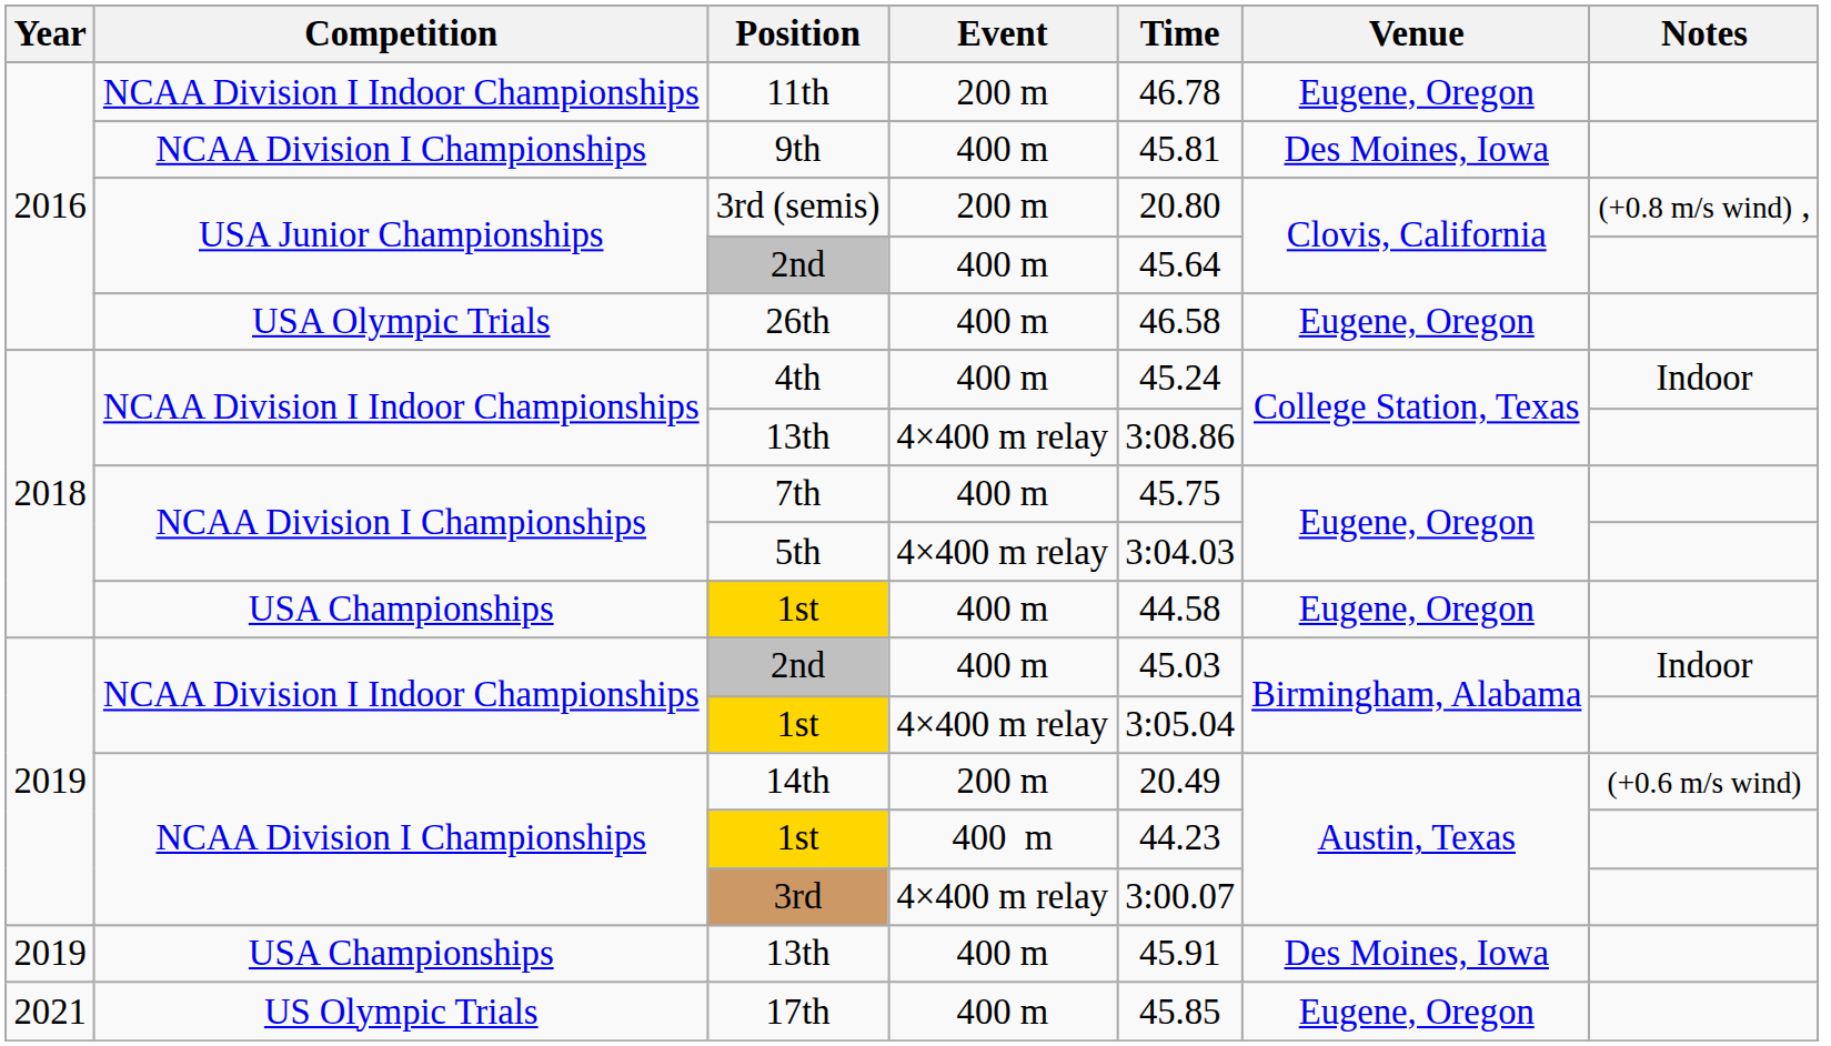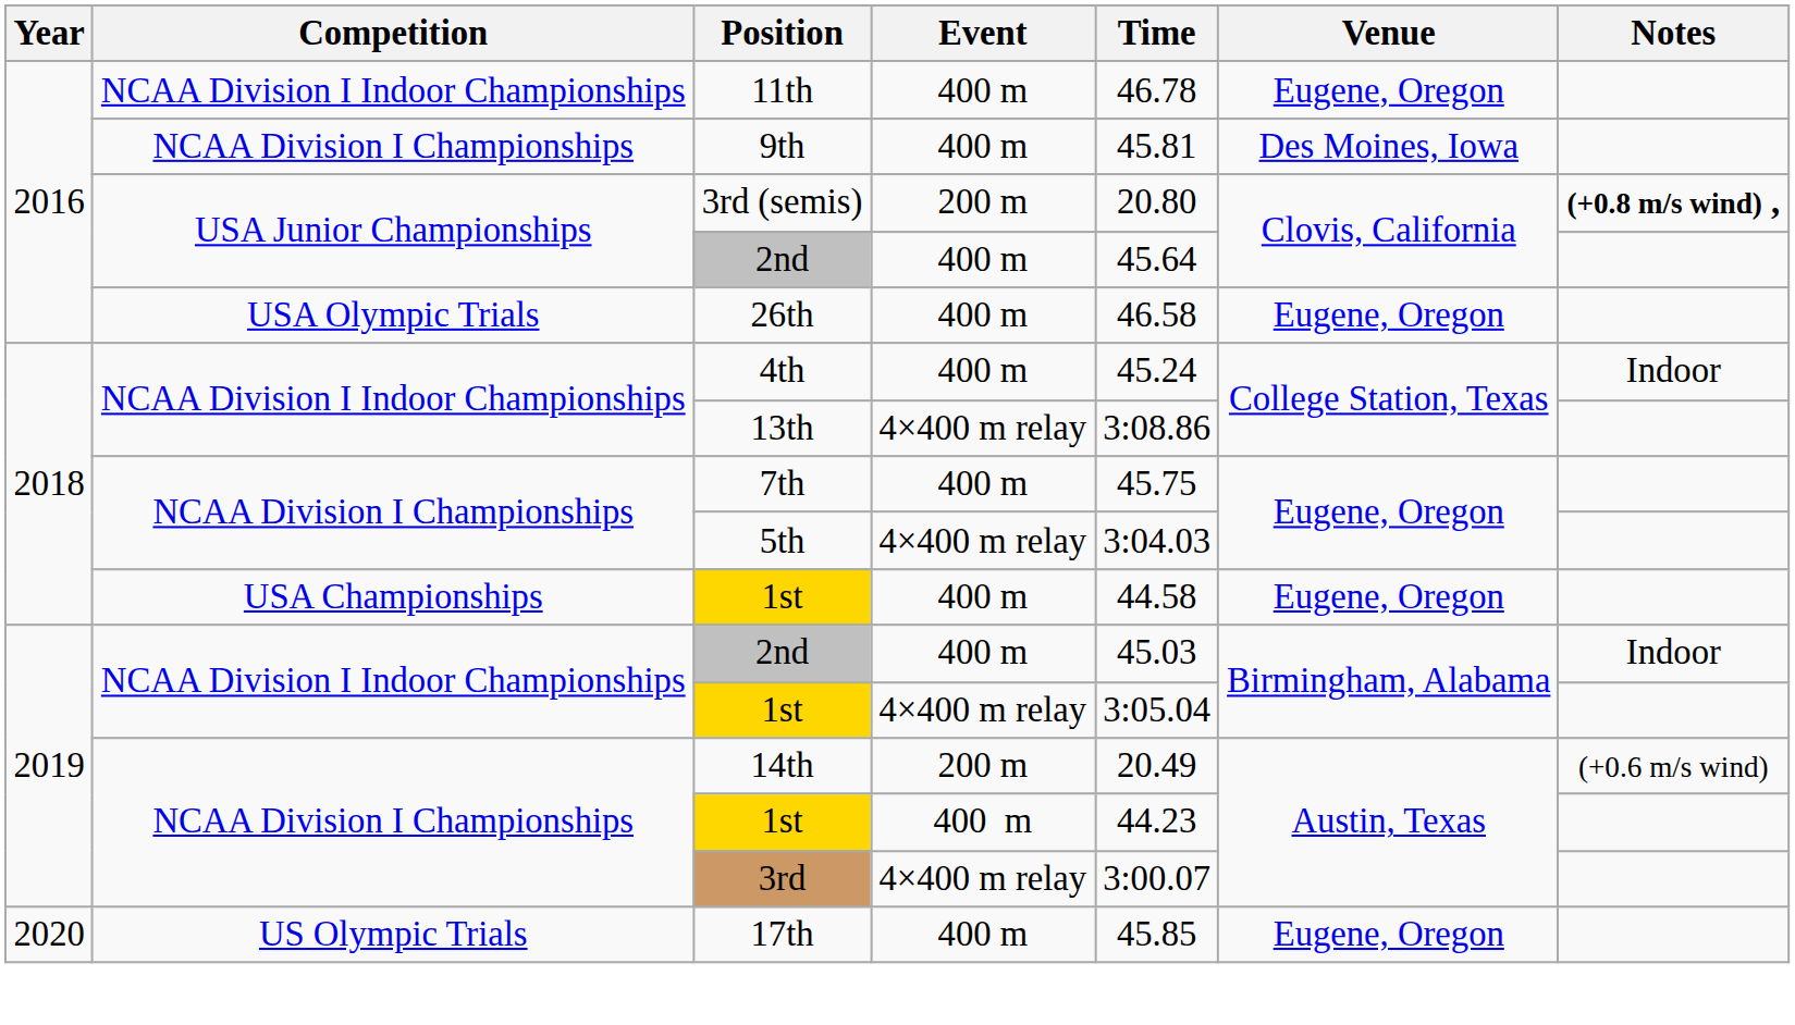11th | Event: 200 m -> 400 m
3rd (semis) | Notes: normal -> bold
- row: 2019 | USA Championships | 13th | 400 m | 45.91 | Des Moines, Iowa
17th | Year: 2021 -> 2020
